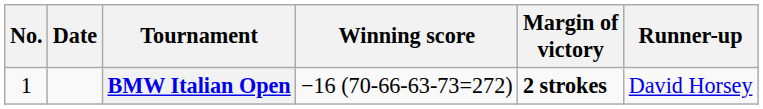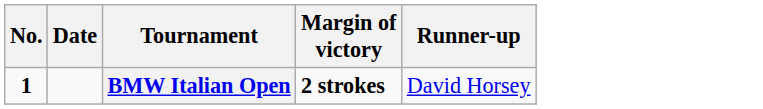- column: Winning score | −16 (70-66-63-73=272)
BMW Italian Open | No.: normal -> bold
